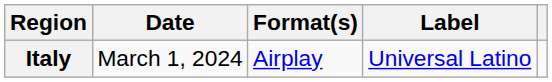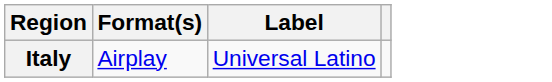- column: Date | March 1, 2024
